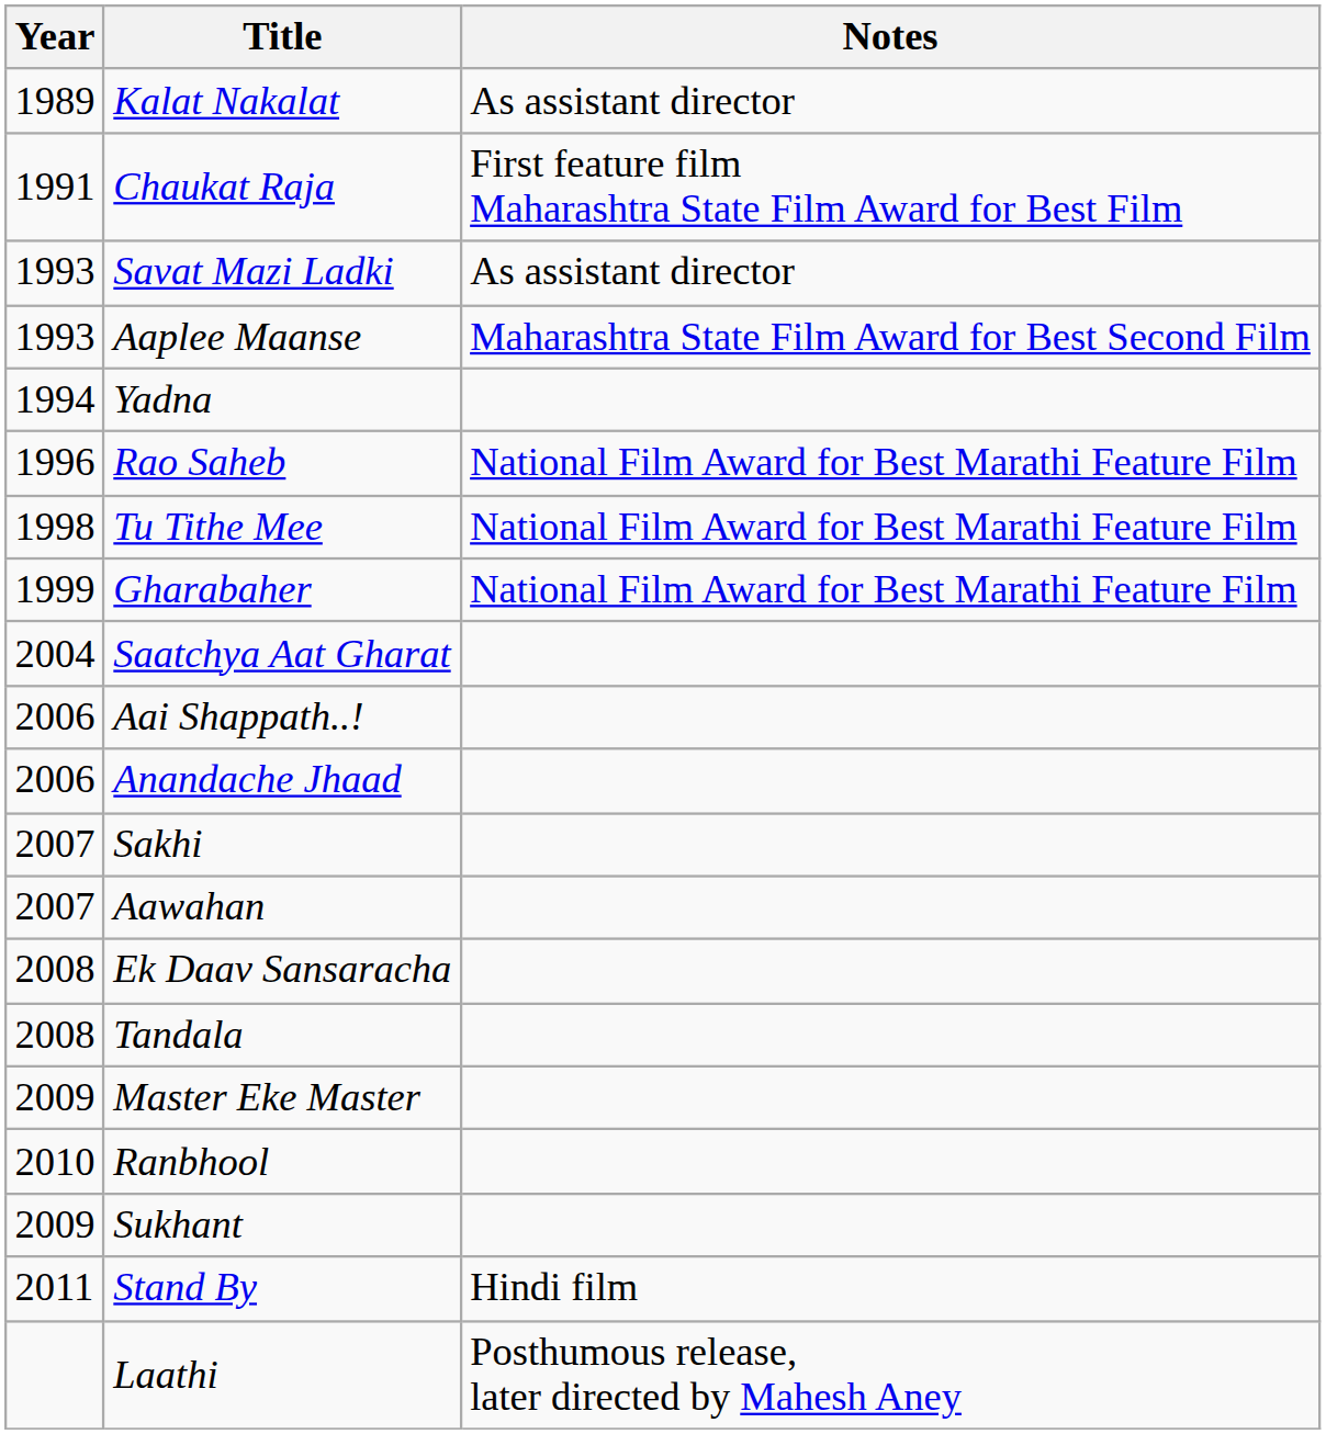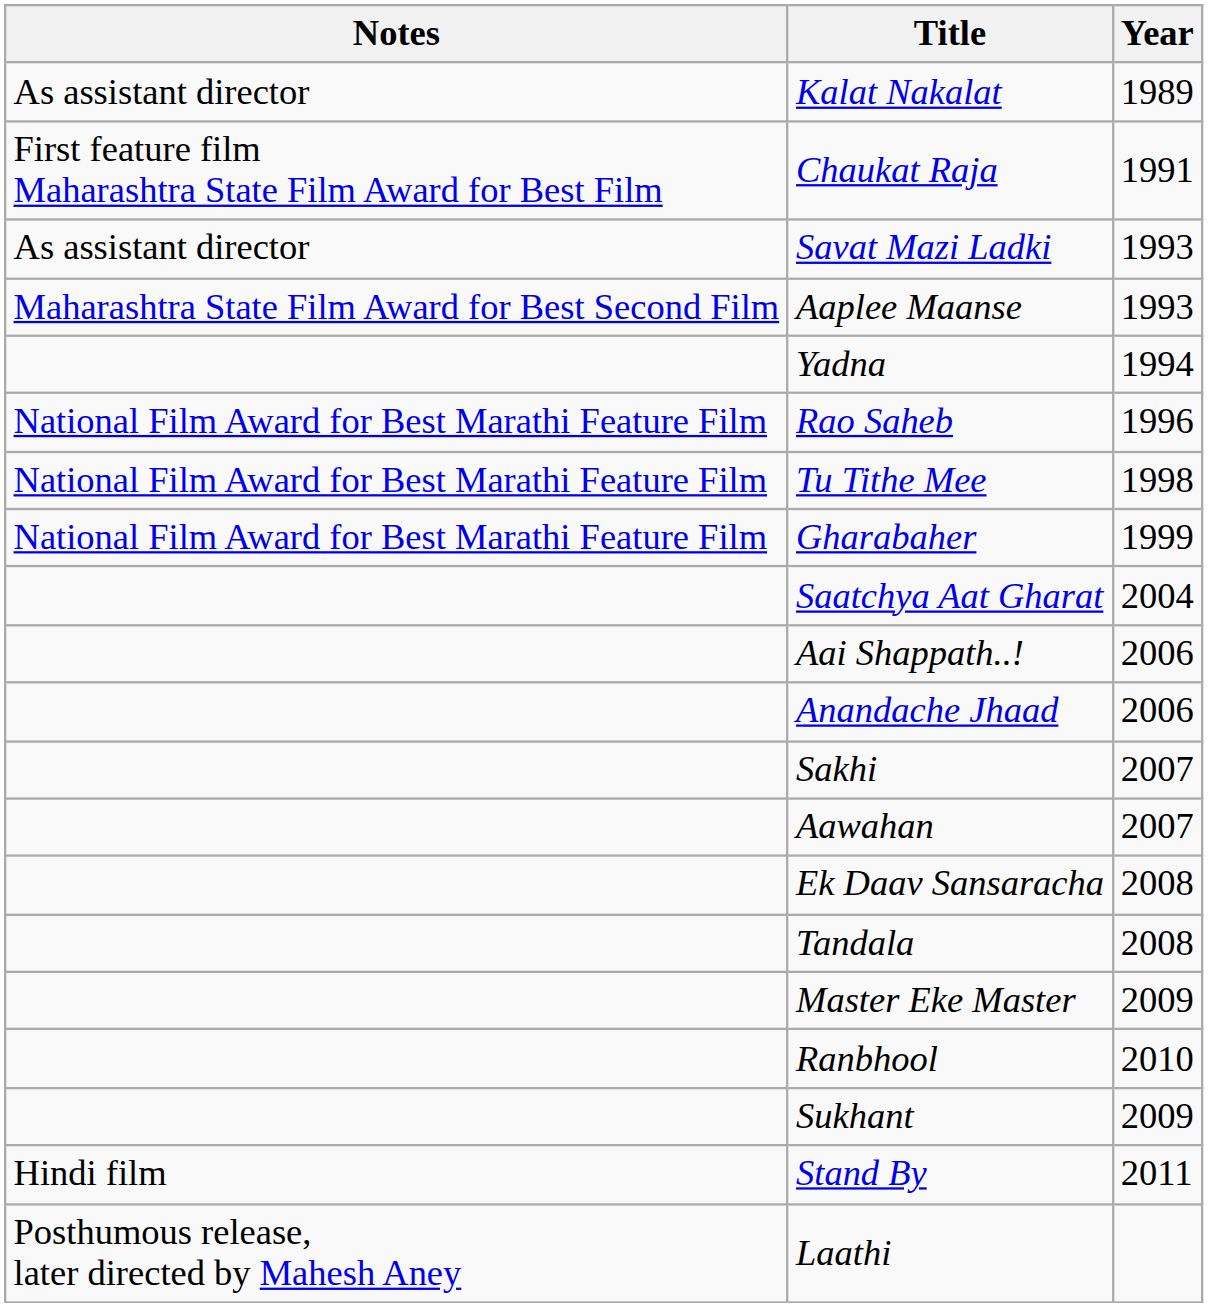columns swapped: Year <-> Notes
